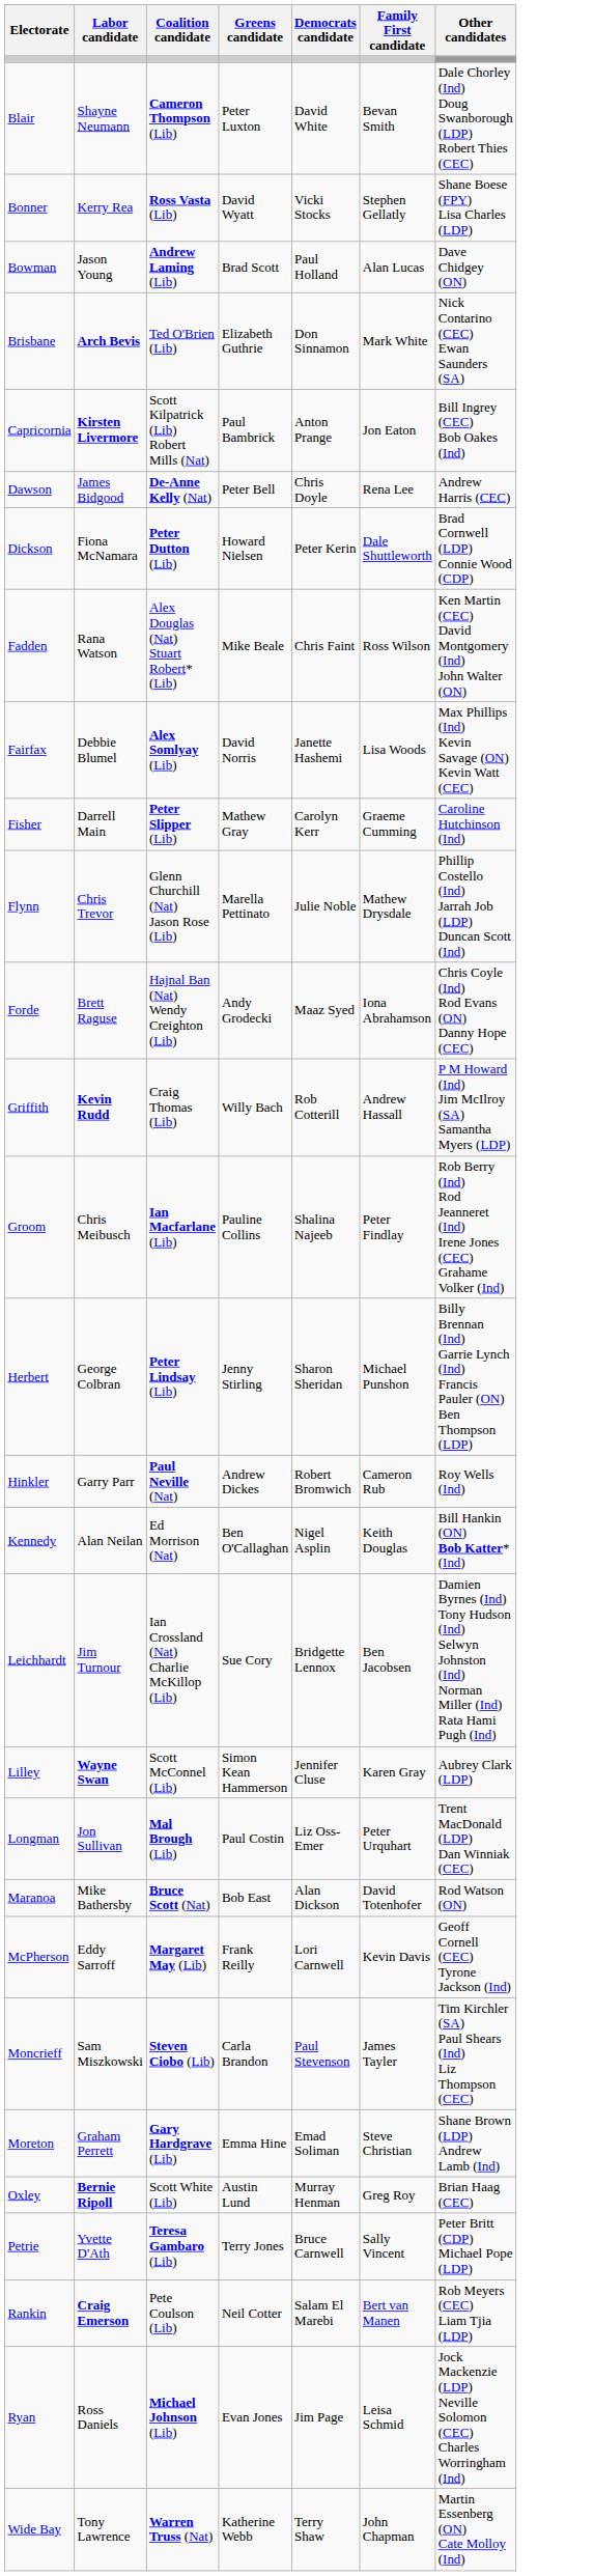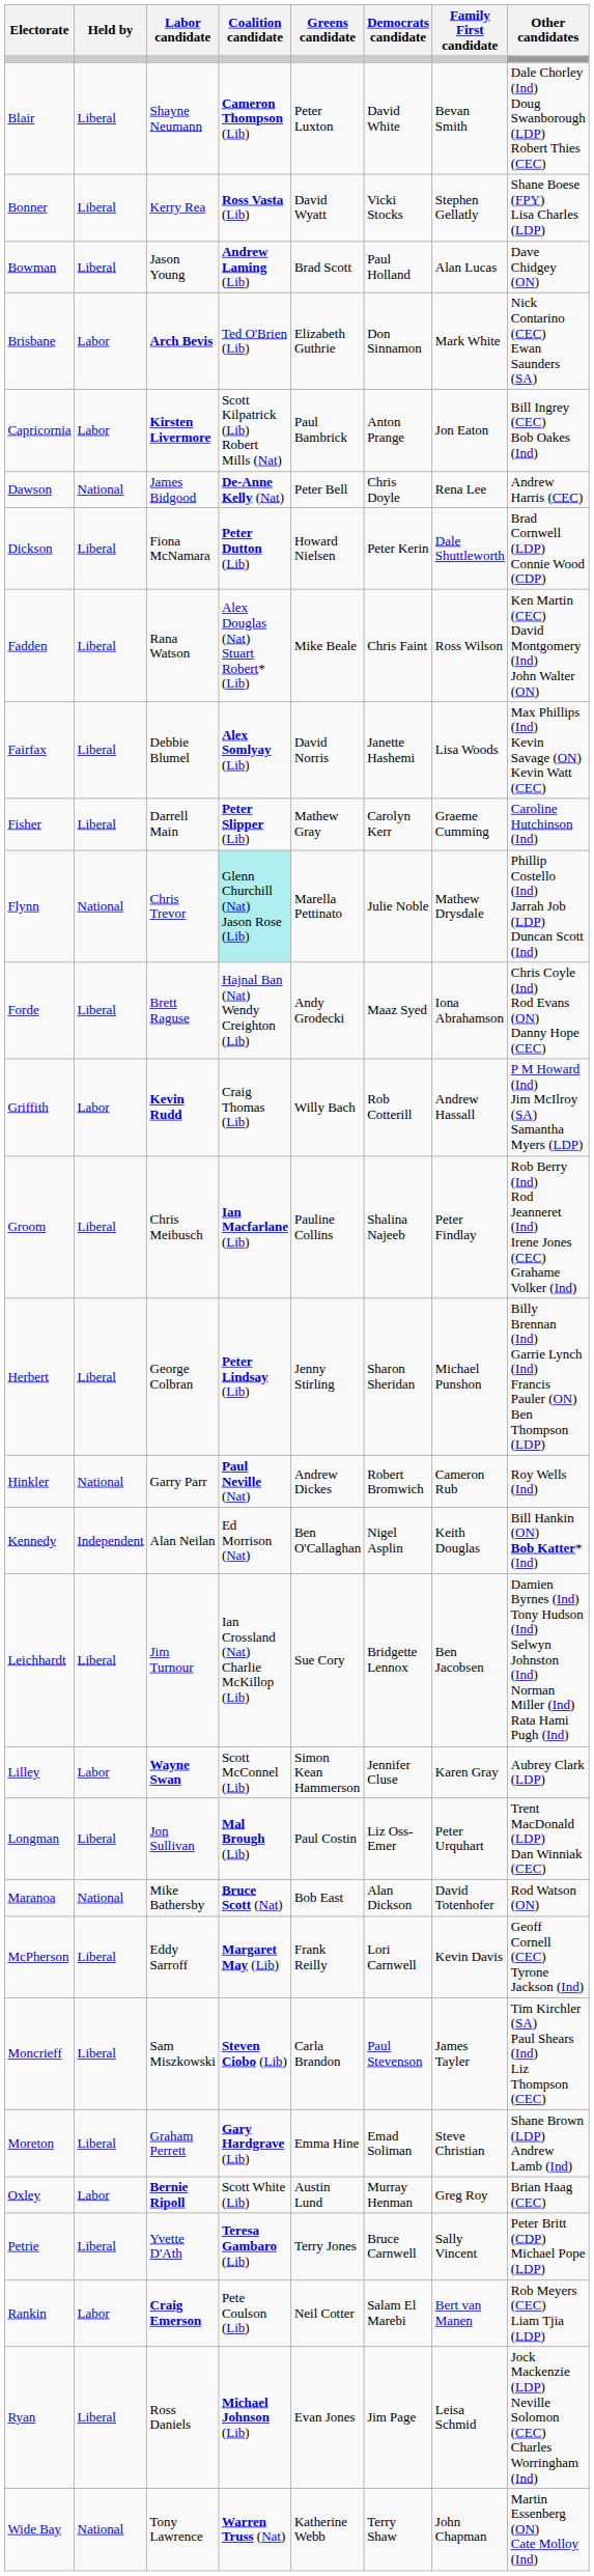+ column: Held by | Liberal | Liberal | Liberal | Labor | Labor | National | Liberal | Liberal | Liberal | Liberal | National | Liberal | Labor | Liberal | Liberal | National | Independent | Liberal | Labor | Liberal | National | Liberal | Liberal | Liberal | Labor | Liberal | Labor | Liberal | National
Flynn | Coalition candidate: no background -> paleturquoise background
